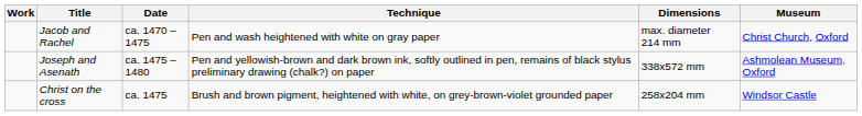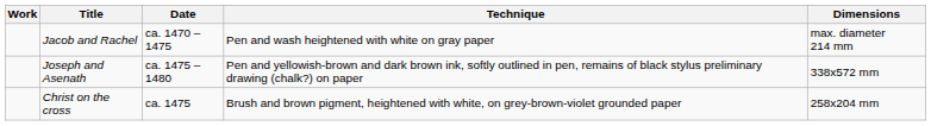- column: Museum | Christ Church, Oxford | Ashmolean Museum, Oxford | Windsor Castle
